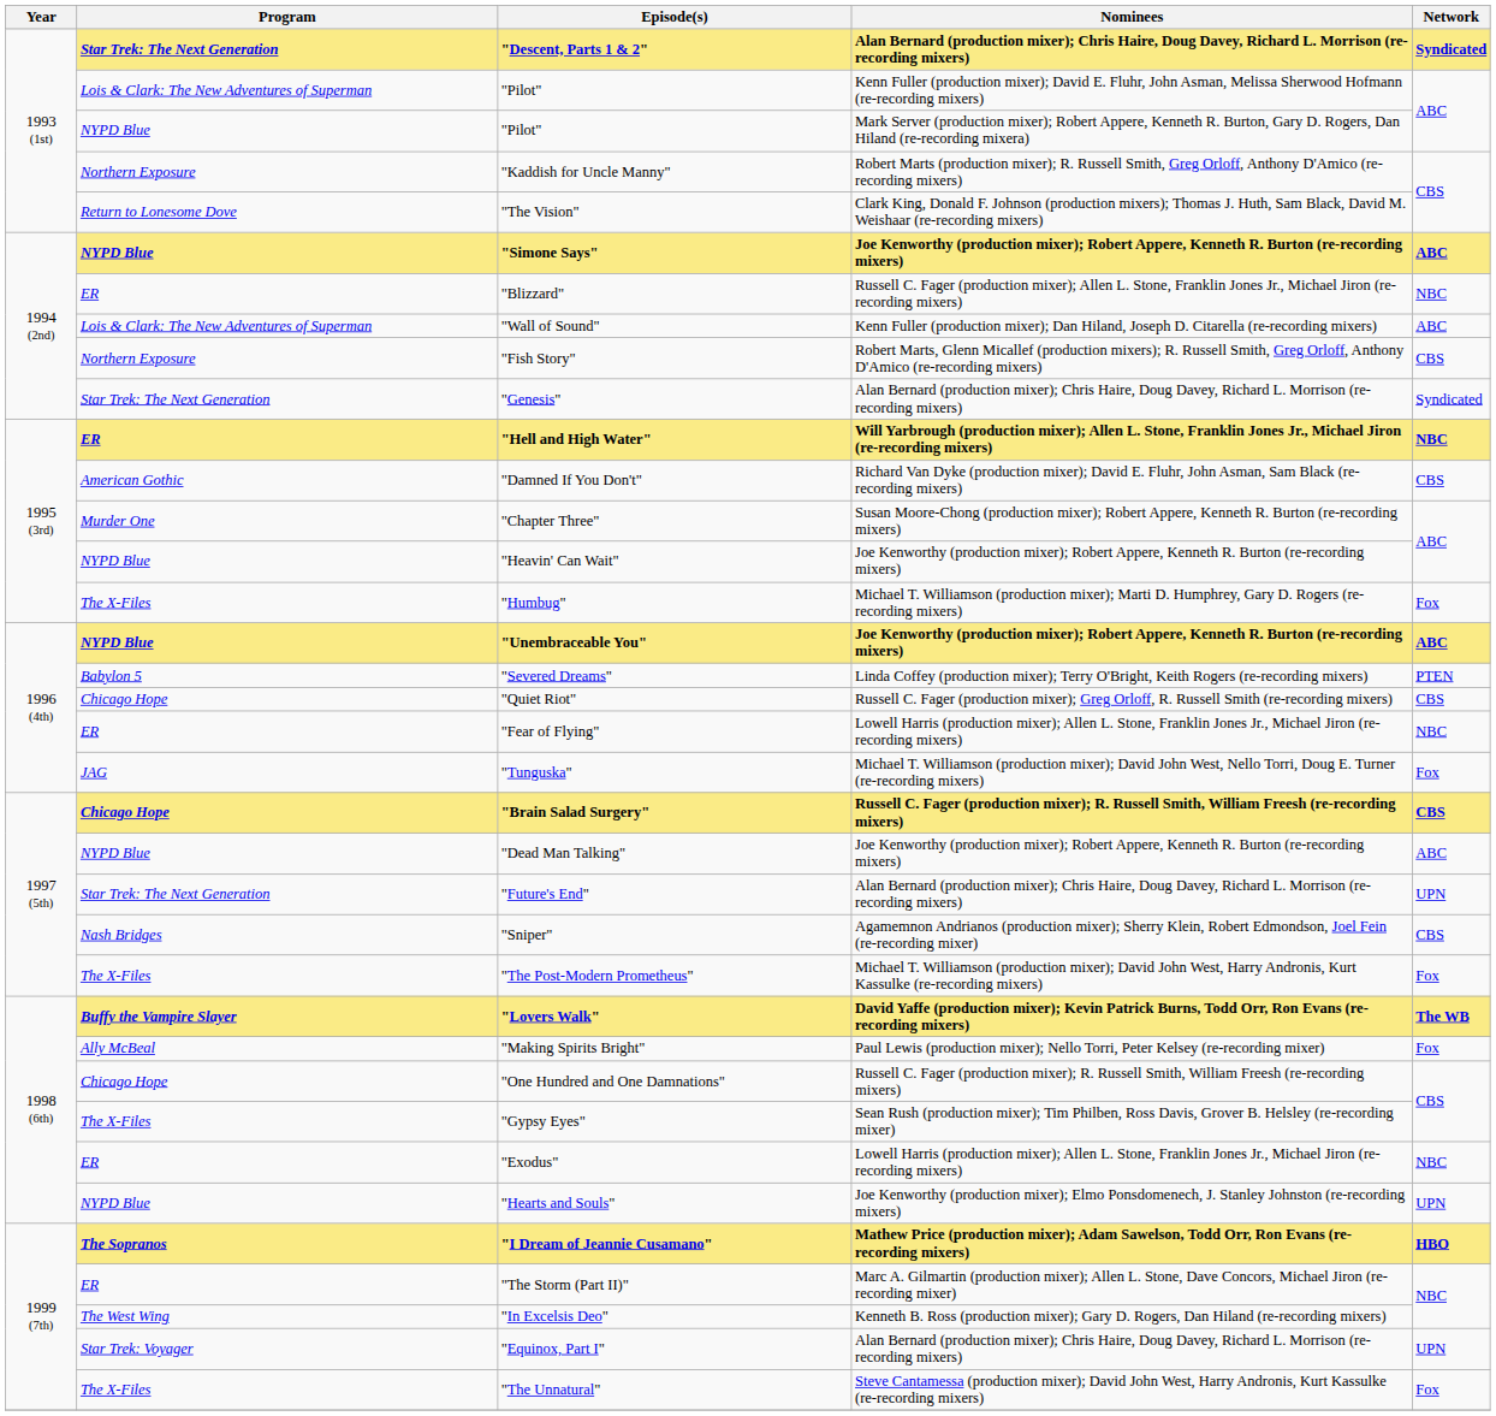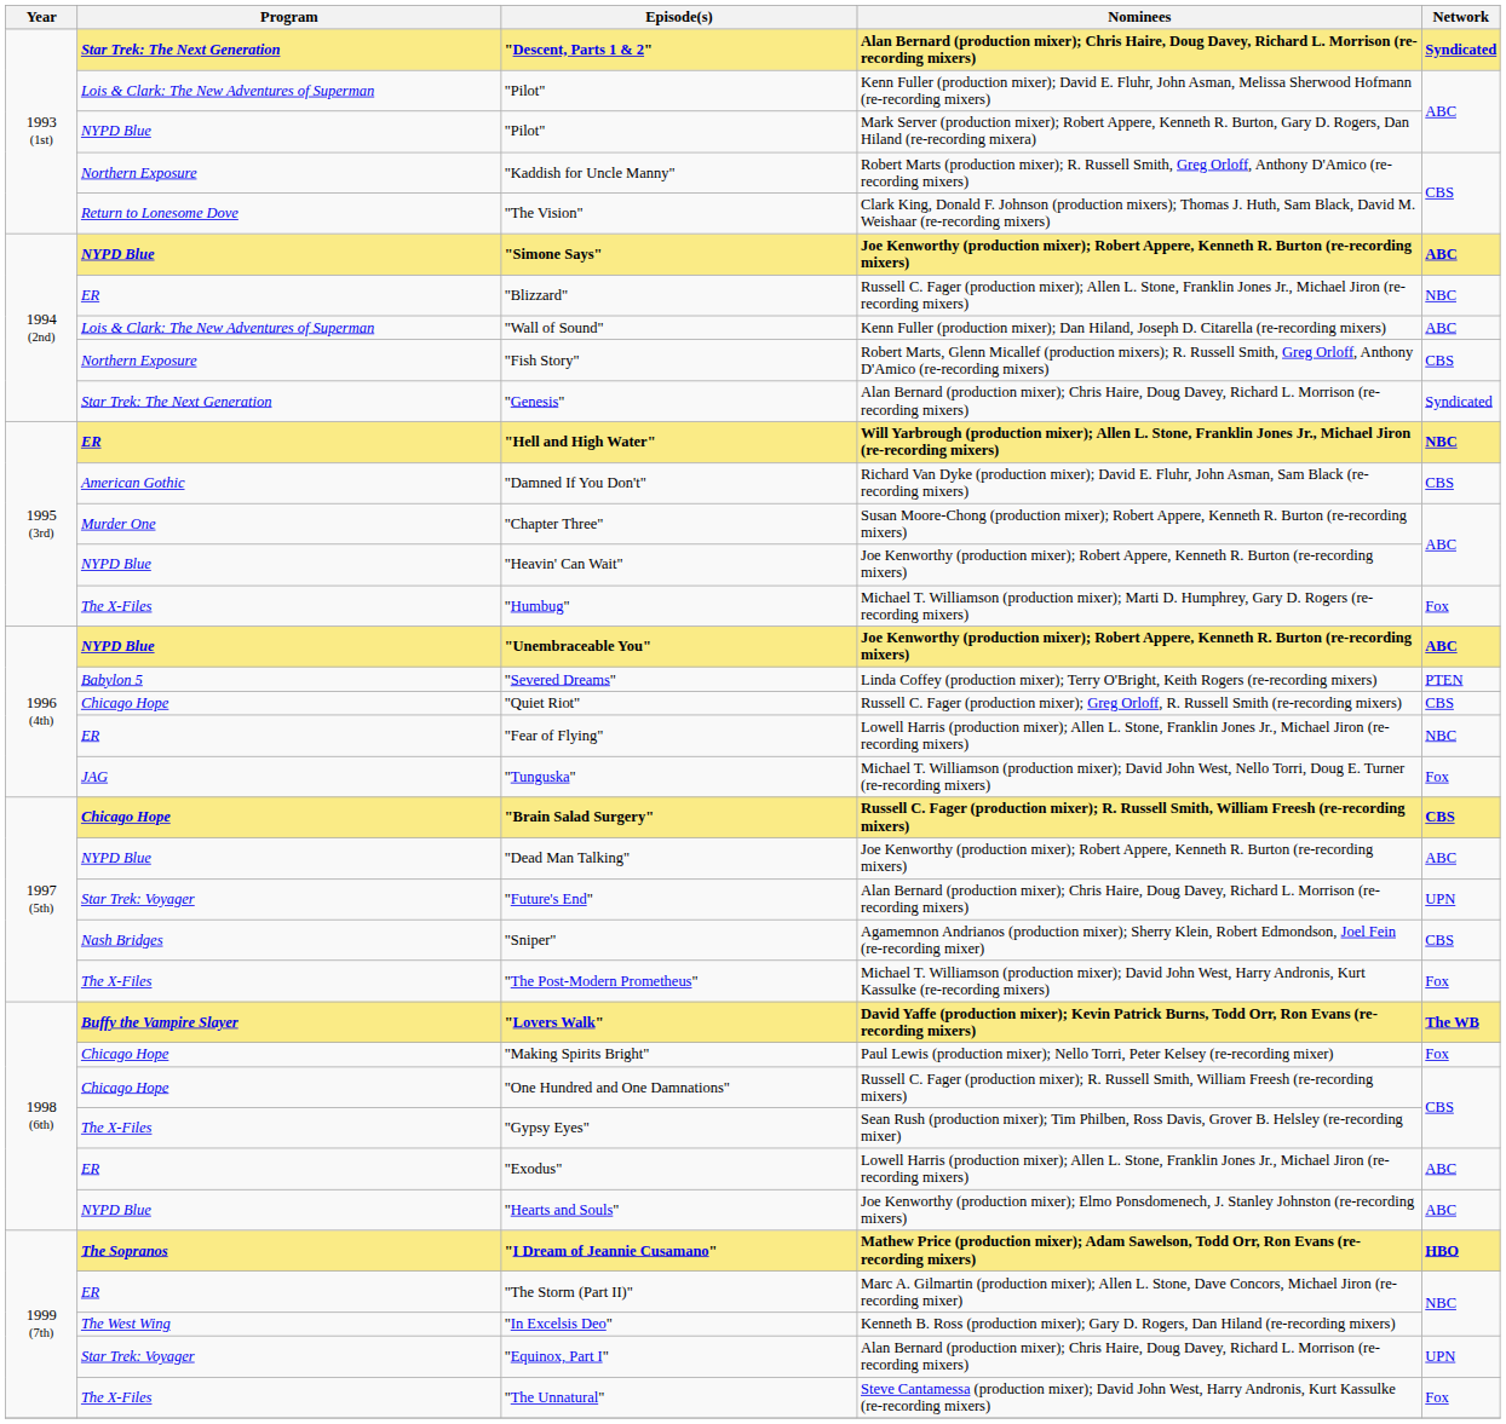"Future's End" | Program: Star Trek: The Next Generation -> Star Trek: Voyager
"Making Spirits Bright" | Program: Ally McBeal -> Chicago Hope
"Exodus" | Network: NBC -> ABC
"Hearts and Souls" | Network: UPN -> ABC
